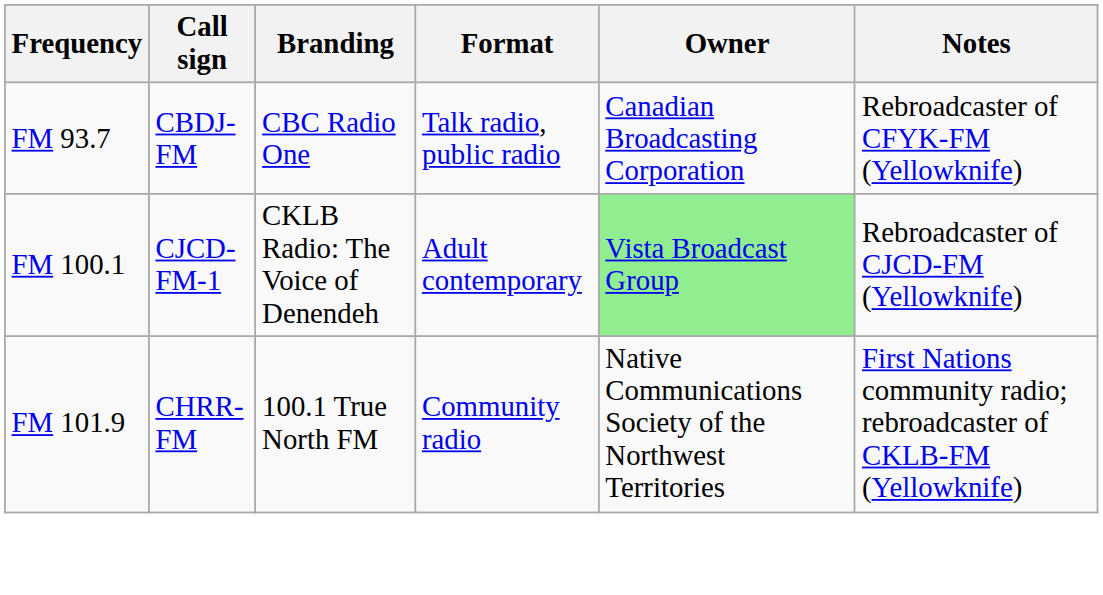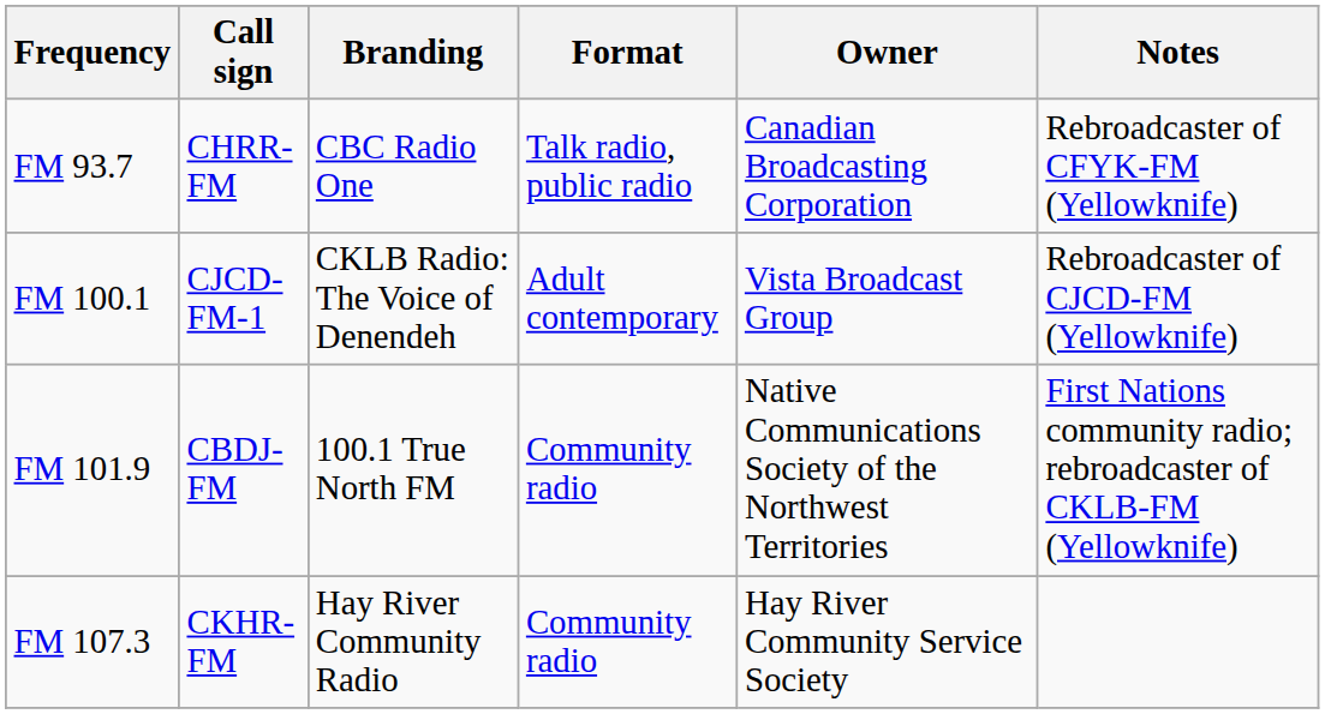FM 93.7 | Call sign: CBDJ-FM -> CHRR-FM
FM 100.1 | Owner: lightgreen background -> no background
FM 101.9 | Call sign: CHRR-FM -> CBDJ-FM
+ row: FM 107.3 | CKHR-FM | Hay River Community Radio | Community radio | Hay River Community Service Society
